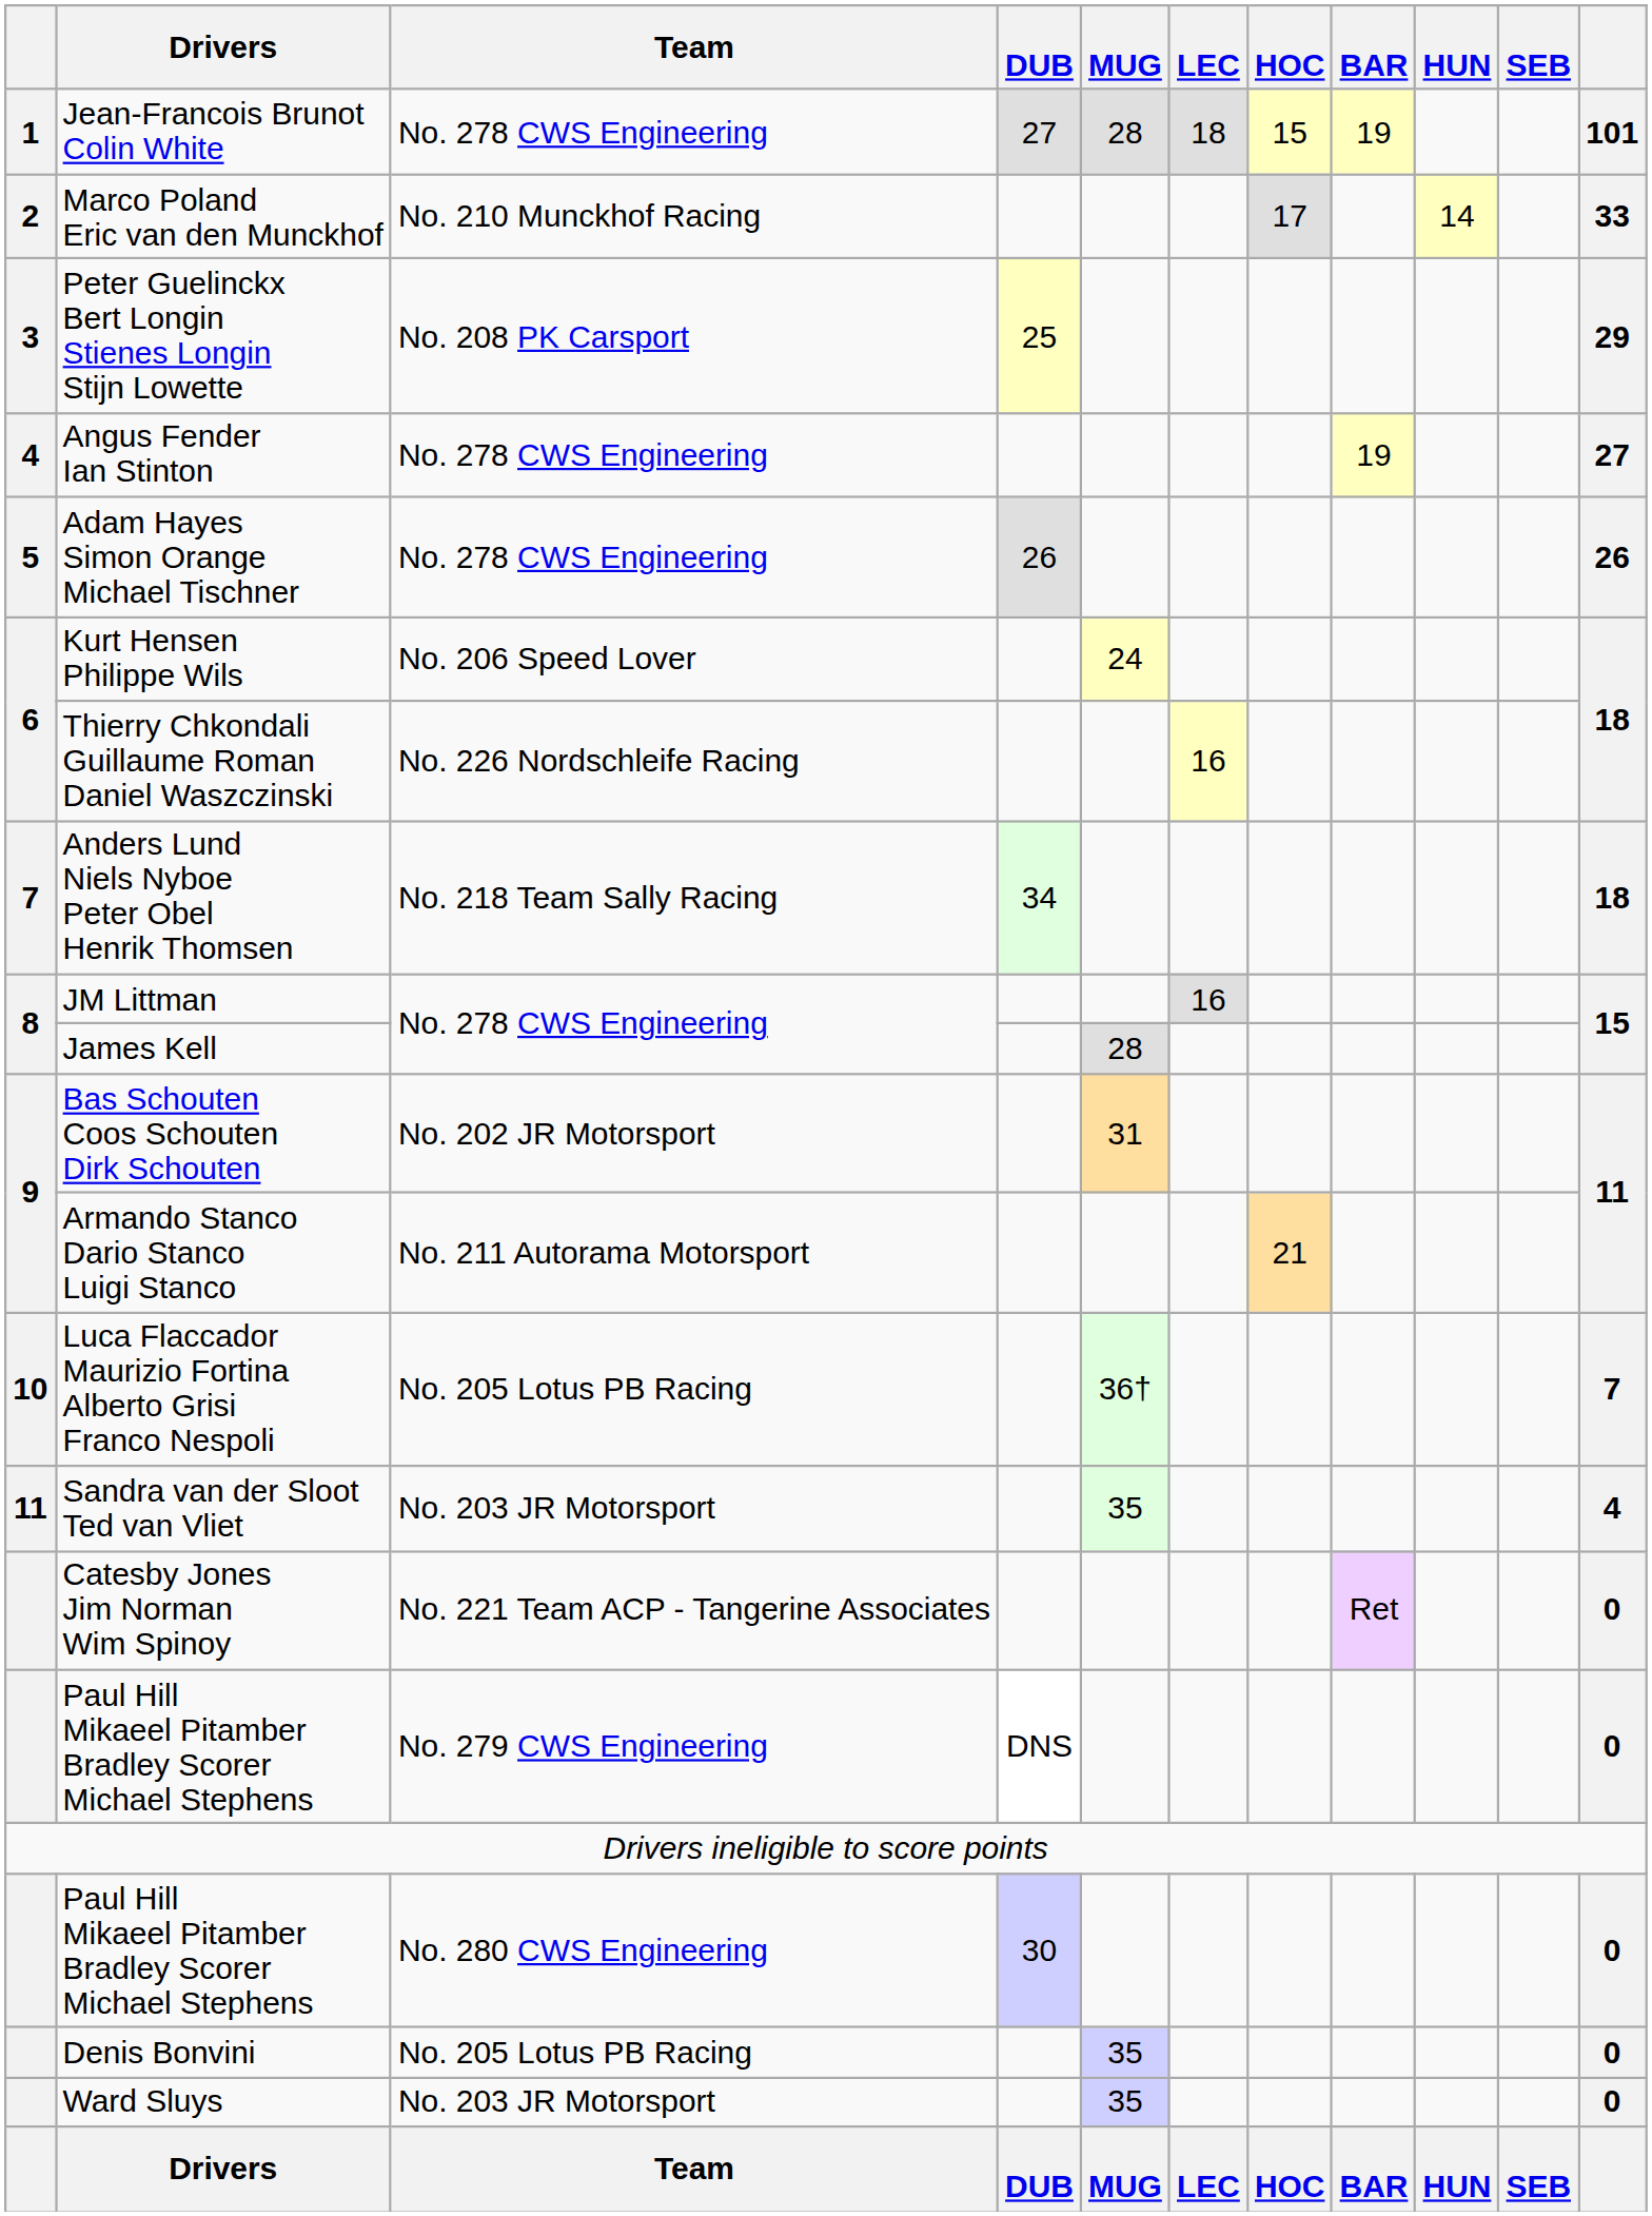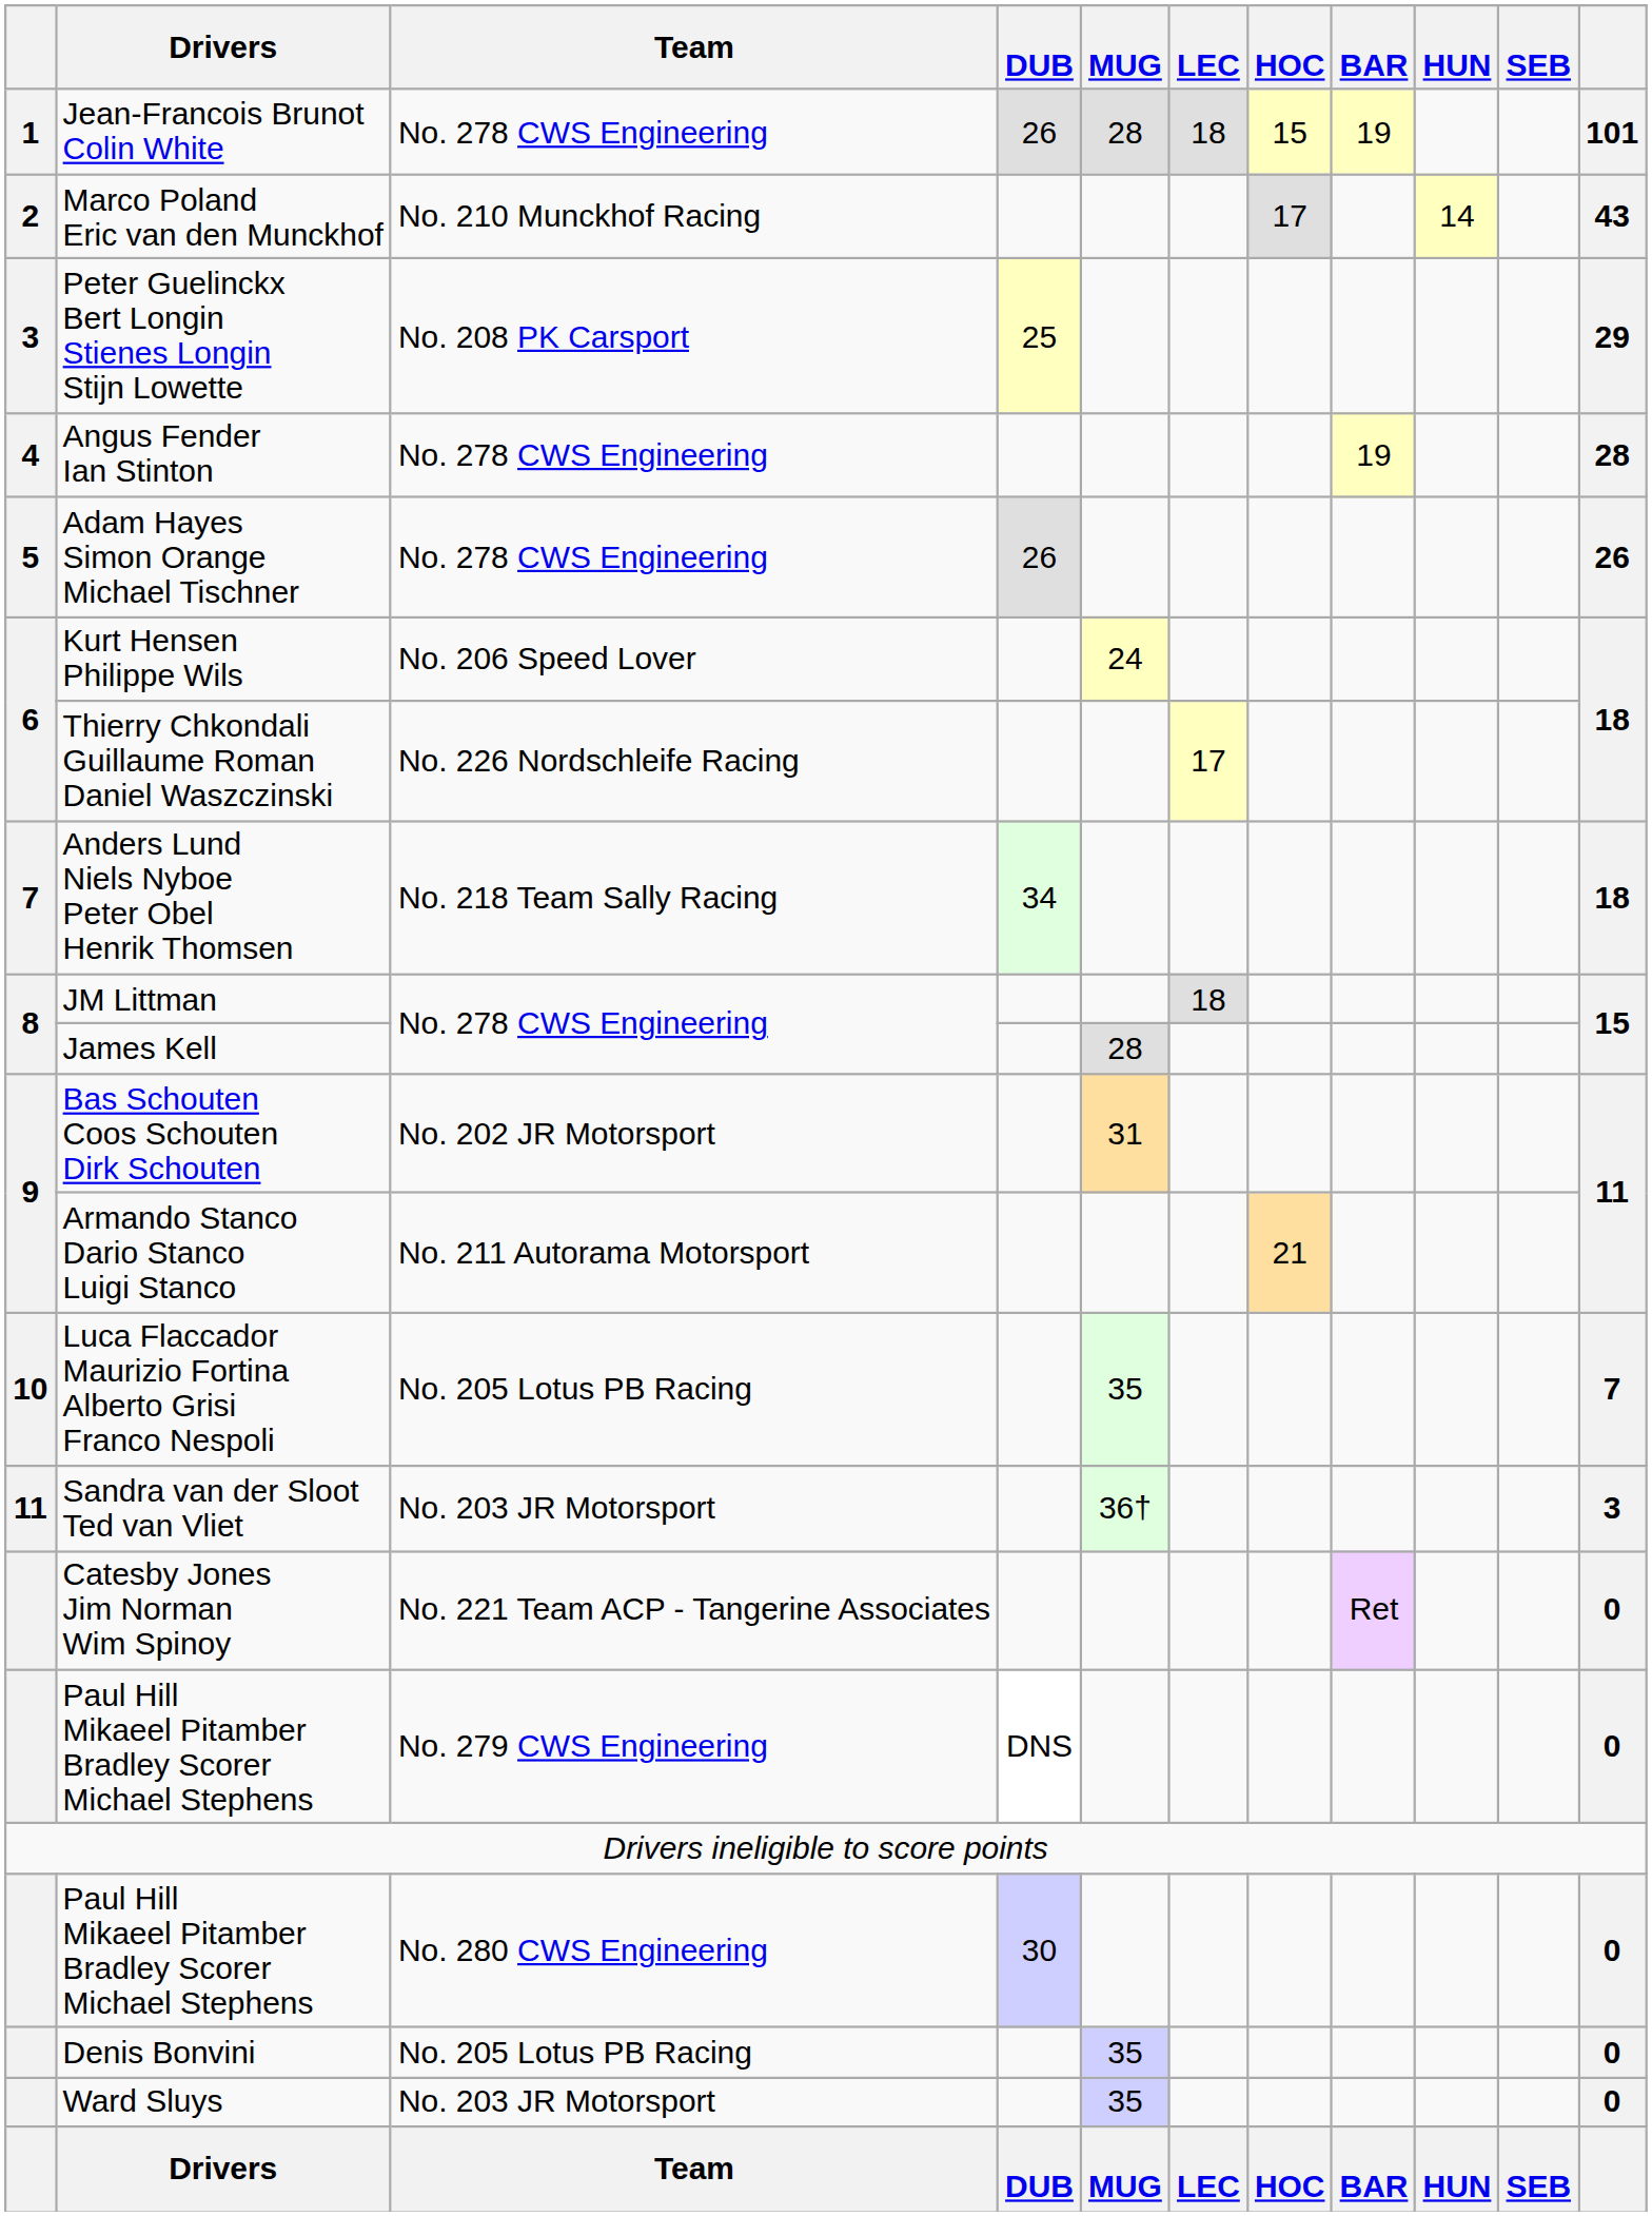Jean-Francois Brunot Colin White | DUB: 27 -> 26
Marco Poland Eric van den Munckhof | column 11: 33 -> 43
Angus Fender Ian Stinton | column 11: 27 -> 28
Thierry Chkondali Guillaume Roman Daniel Waszczinski | LEC: 16 -> 17
JM Littman | LEC: 16 -> 18
Luca Flaccador Maurizio Fortina Alberto Grisi Franco Nespoli | MUG: 36† -> 35
Sandra van der Sloot Ted van Vliet | MUG: 35 -> 36†
Sandra van der Sloot Ted van Vliet | column 11: 4 -> 3
